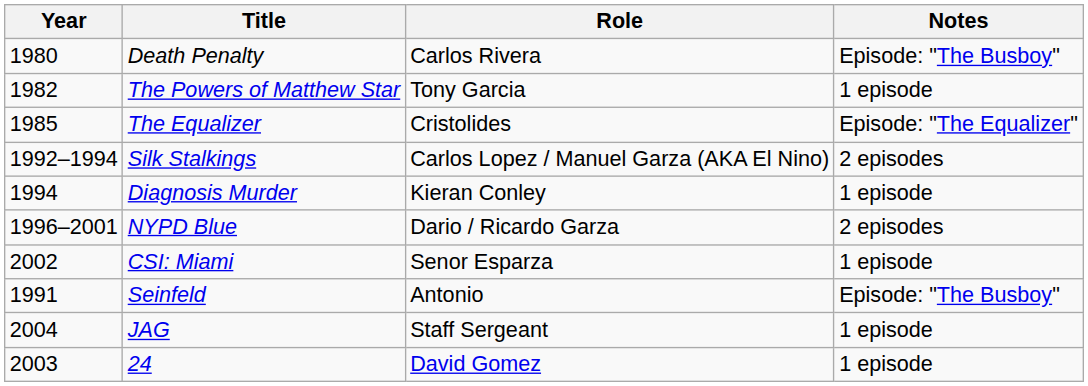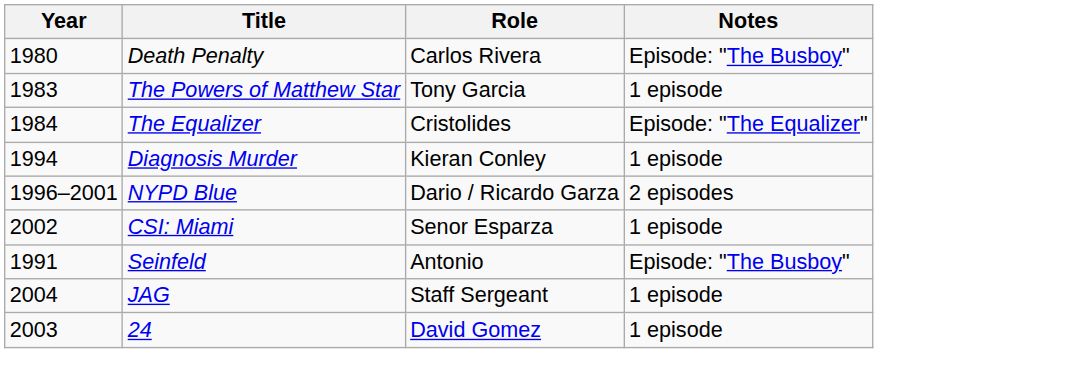The Powers of Matthew Star | Year: 1982 -> 1983
The Equalizer | Year: 1985 -> 1984
- row: 1992–1994 | Silk Stalkings | Carlos Lopez / Manuel Garza (AKA El Nino) | 2 episodes
